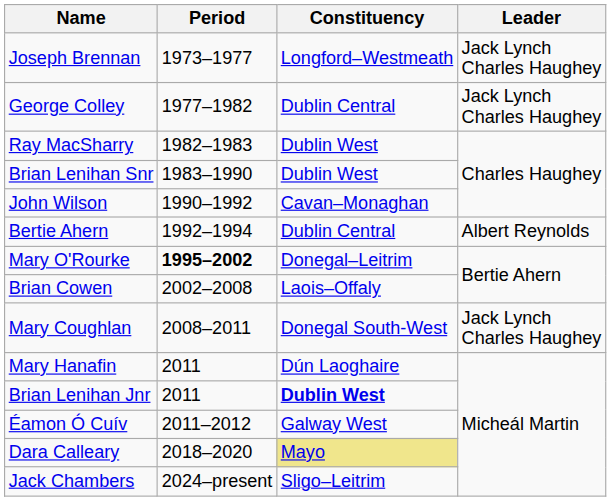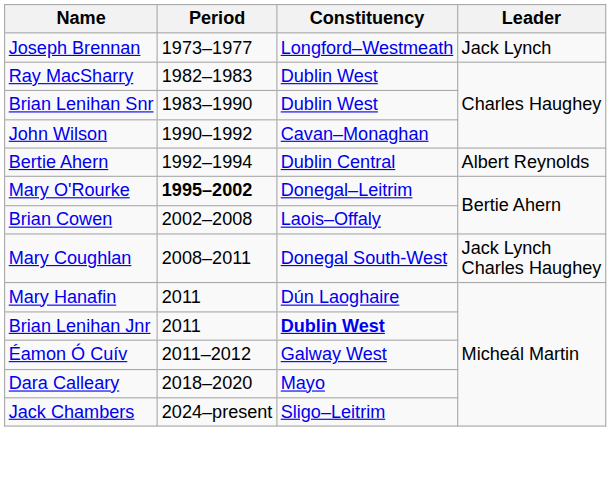Joseph Brennan | Leader: Jack Lynch Charles Haughey -> Jack Lynch
- row: George Colley | 1977–1982 | Dublin Central | Jack Lynch Charles Haughey
Dara Calleary | Constituency: khaki background -> no background
